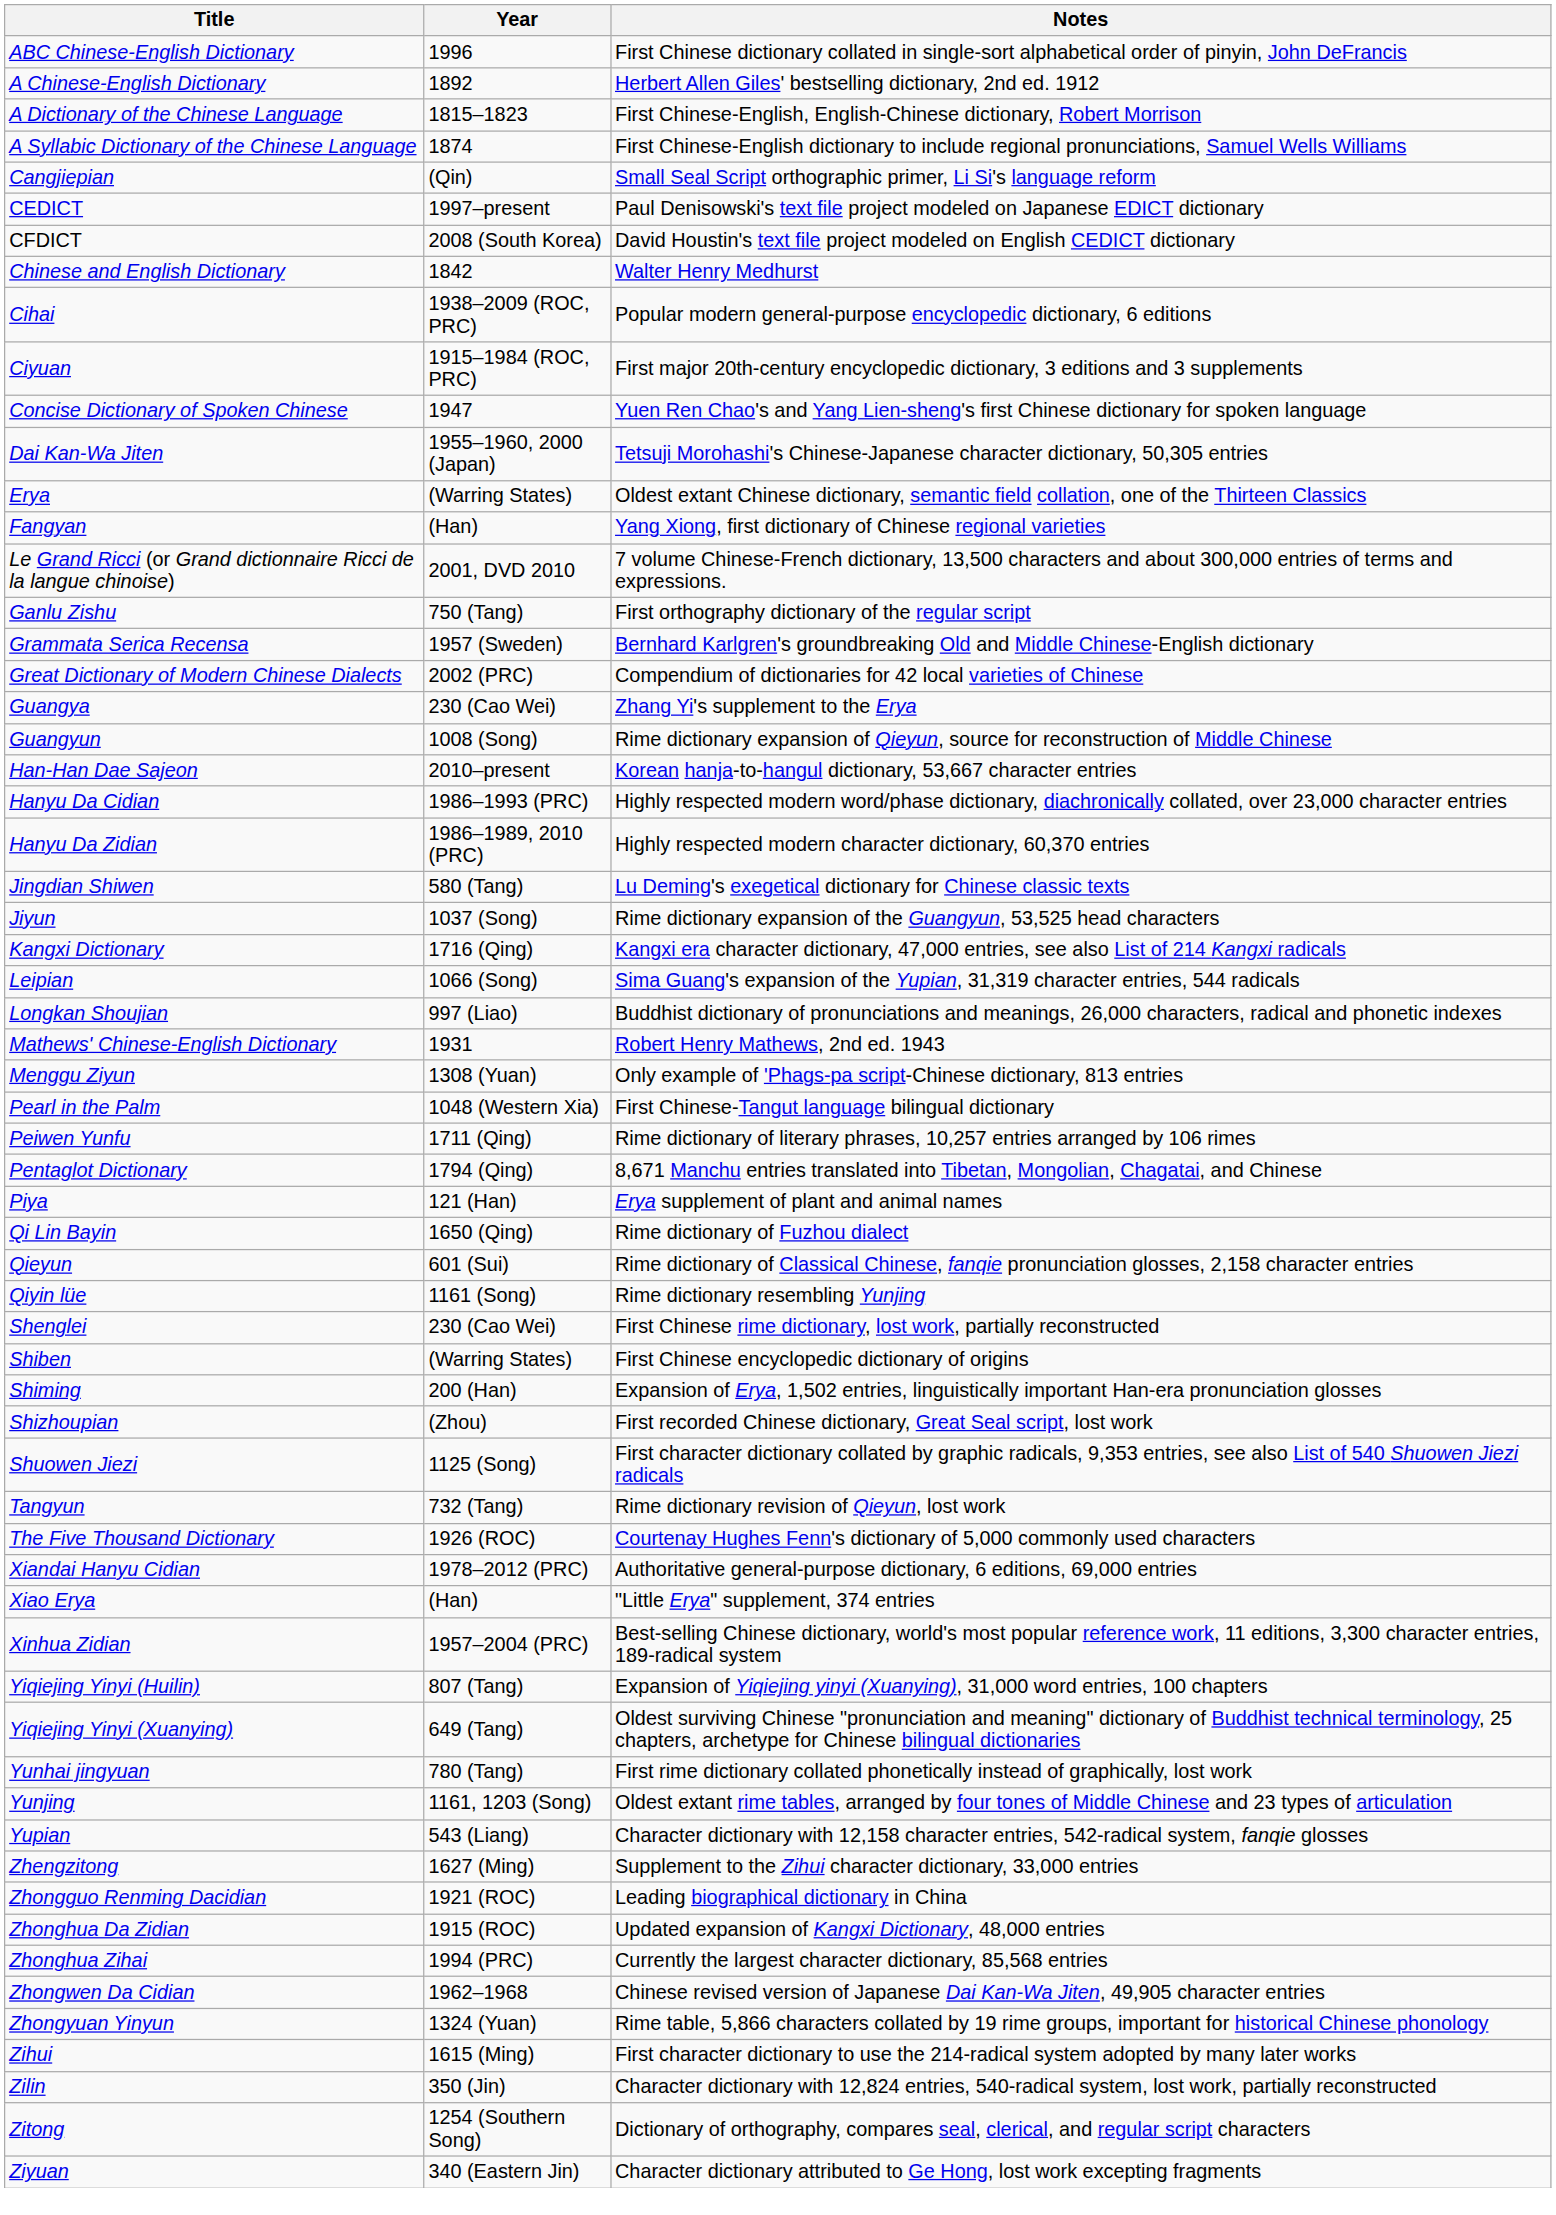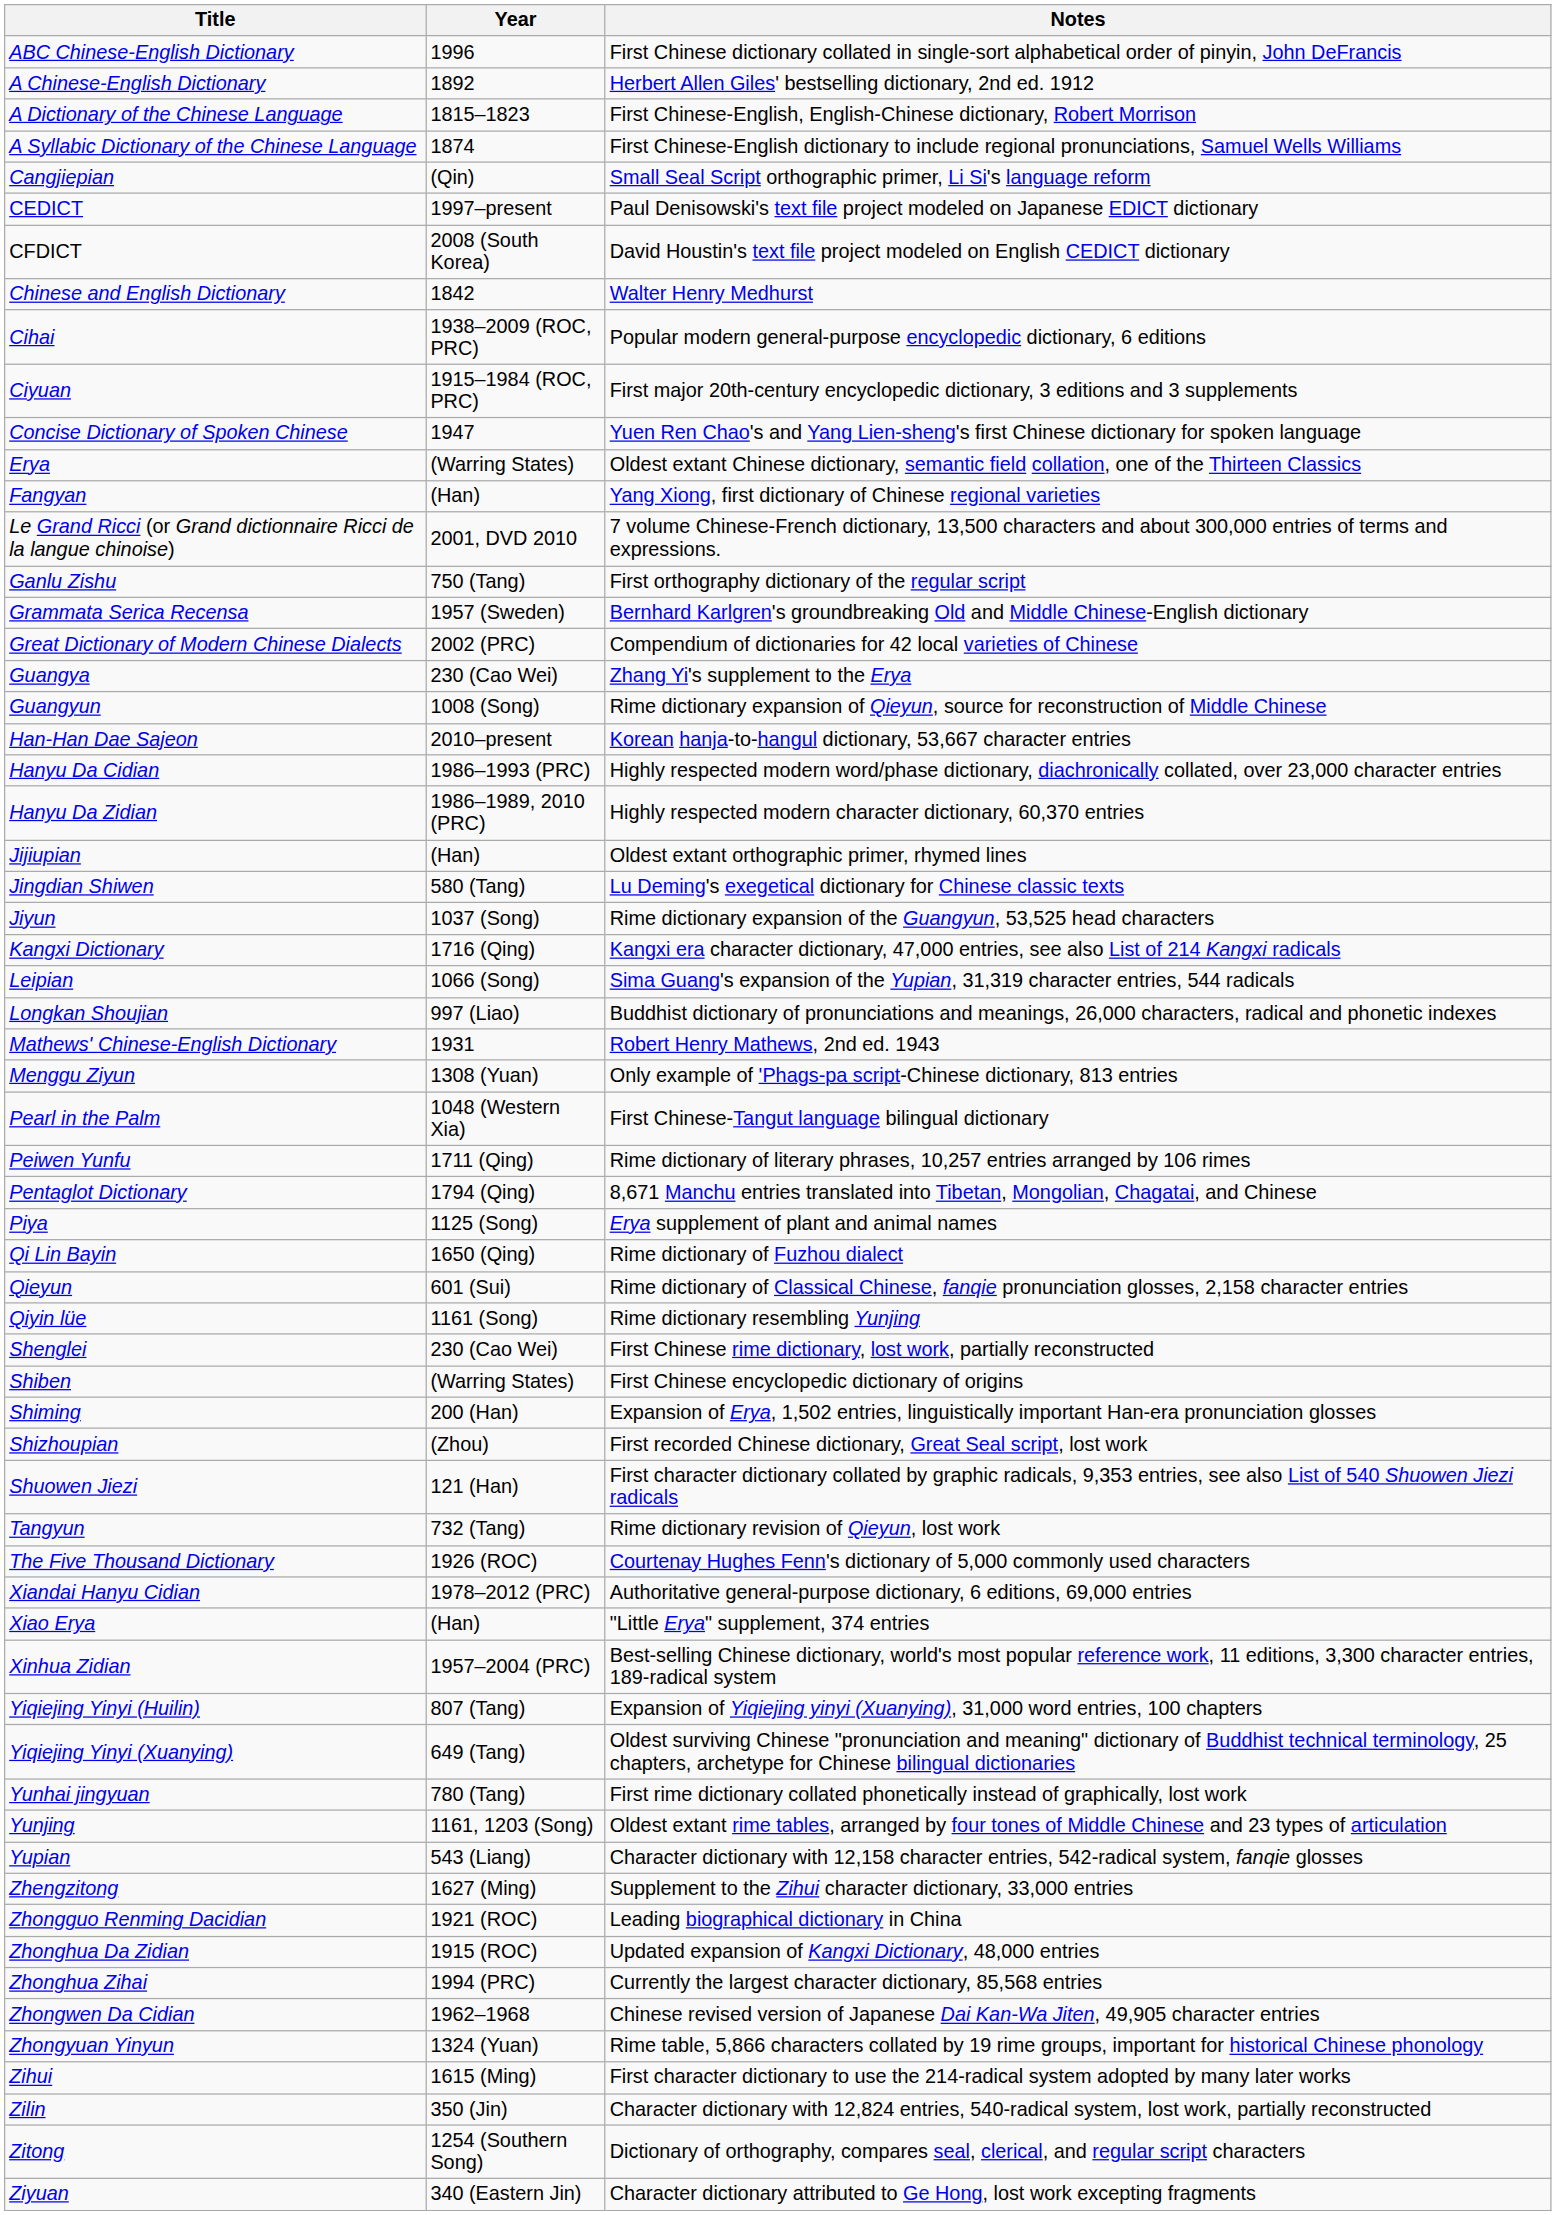- row: Dai Kan-Wa Jiten | 1955–1960, 2000 (Japan) | Tetsuji Morohashi's Chinese-Japanese character dictionary, 50,305 entries
+ row: Jijiupian | (Han) | Oldest extant orthographic primer, rhymed lines
Piya | Year: 121 (Han) -> 1125 (Song)
Shuowen Jiezi | Year: 1125 (Song) -> 121 (Han)
